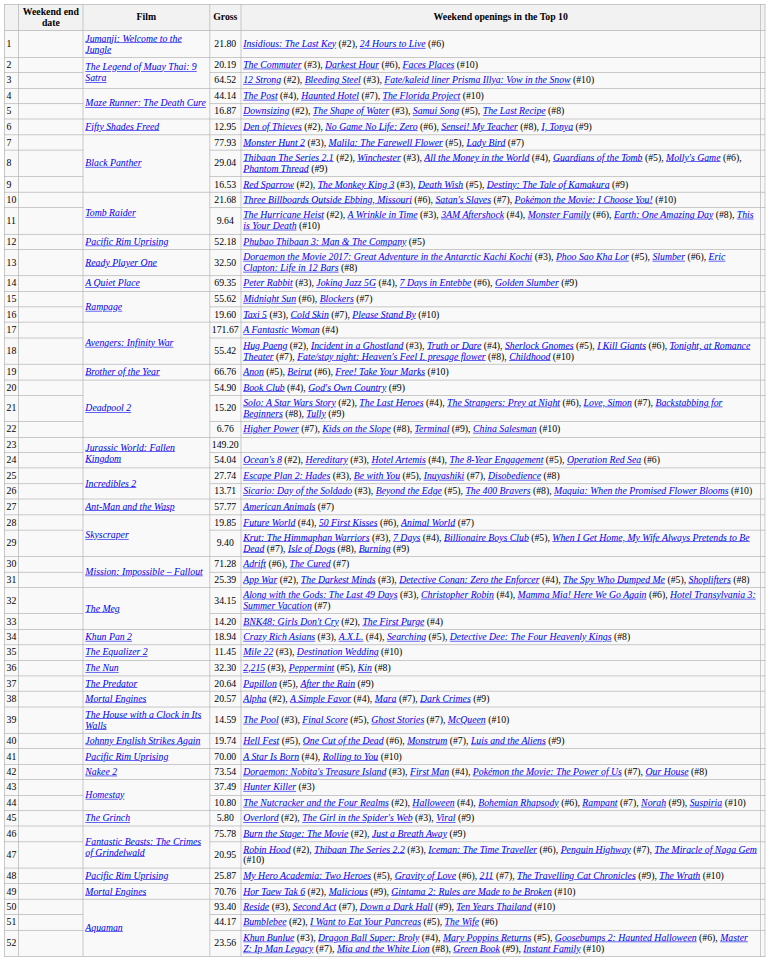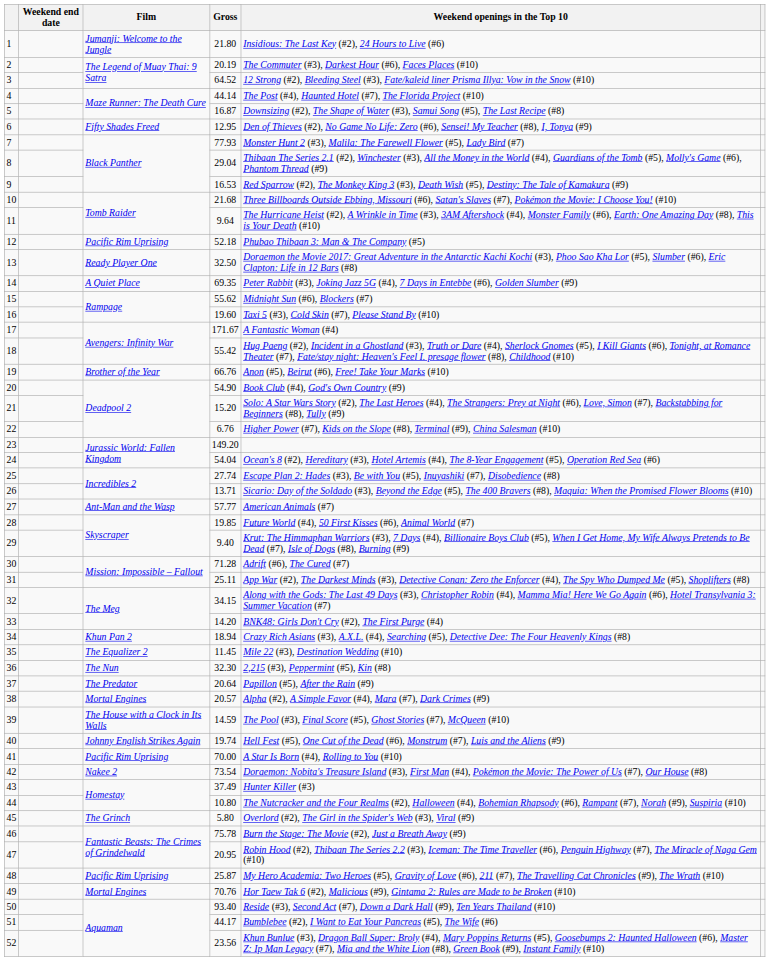31 | Gross: 25.39 -> 25.11
